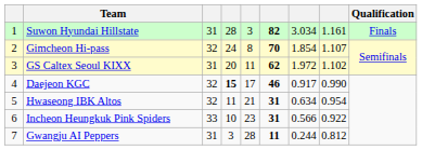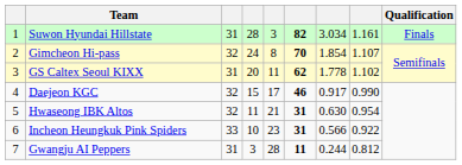GS Caltex Seoul KIXX | column 7: 1.972 -> 1.778
Daejeon KGC | column 4: bold -> normal
Hwaseong IBK Altos | column 7: 0.634 -> 0.630
